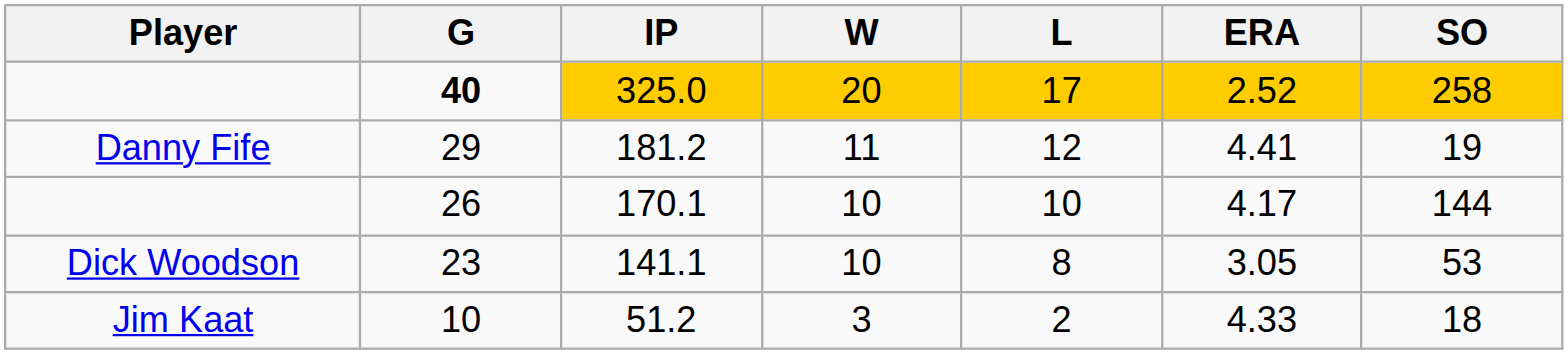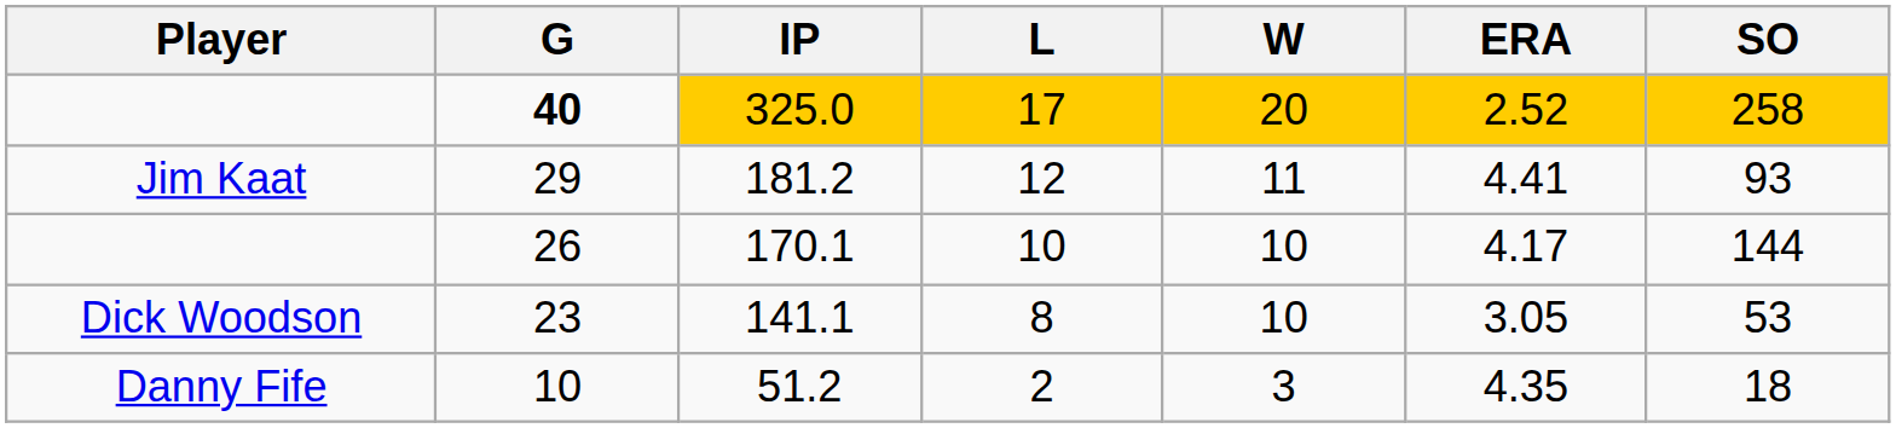columns swapped: W <-> L
181.2 | Player: Danny Fife -> Jim Kaat
181.2 | SO: 19 -> 93
51.2 | Player: Jim Kaat -> Danny Fife
51.2 | ERA: 4.33 -> 4.35
